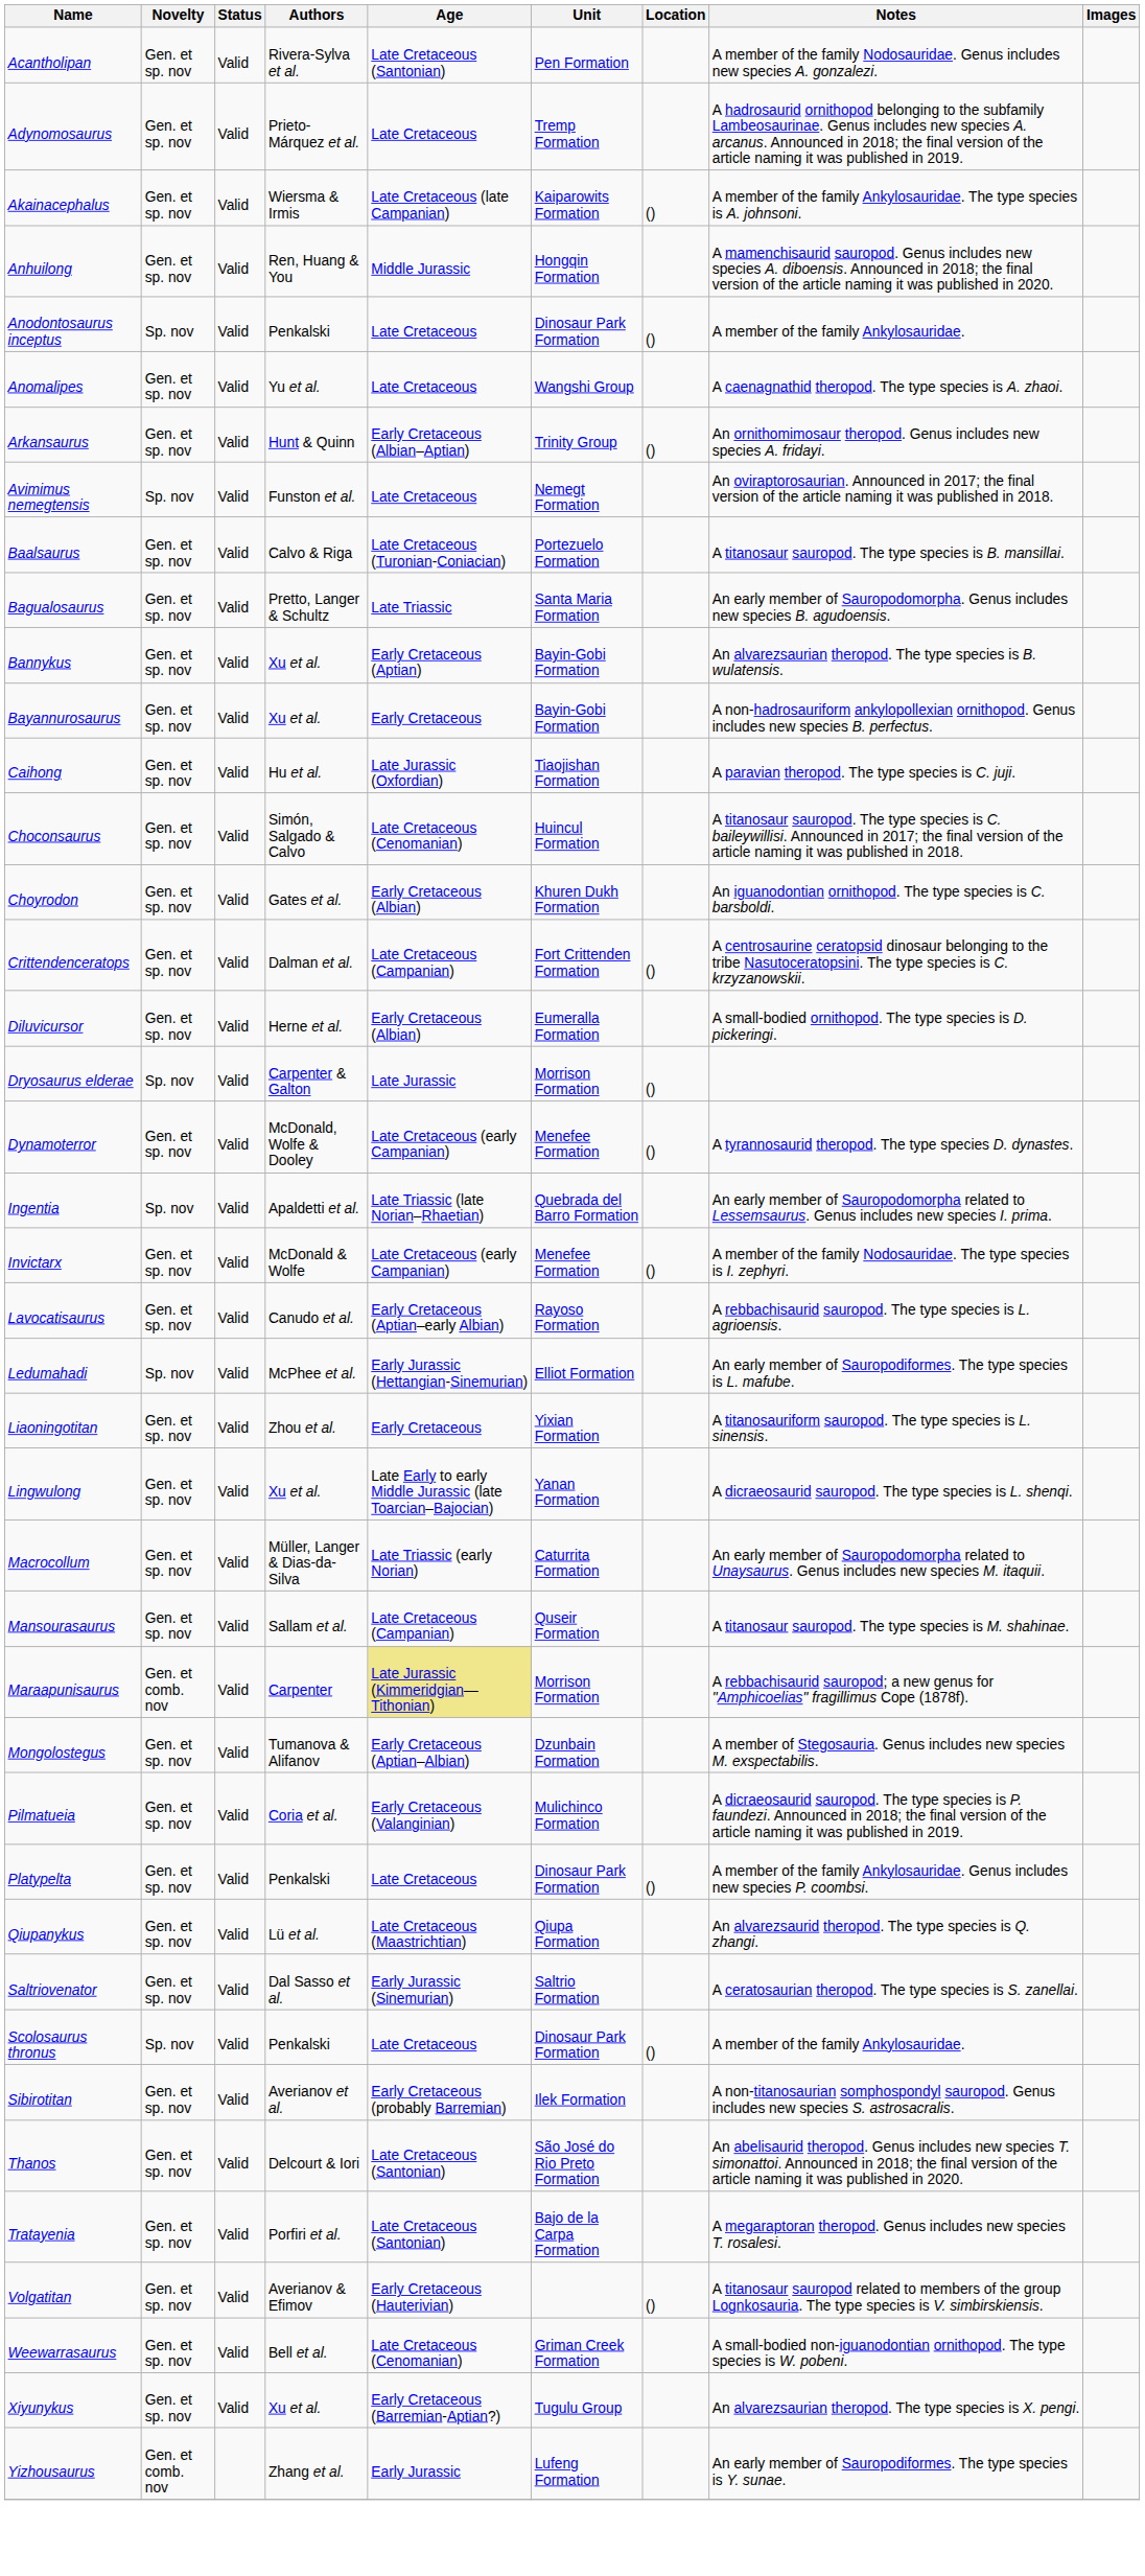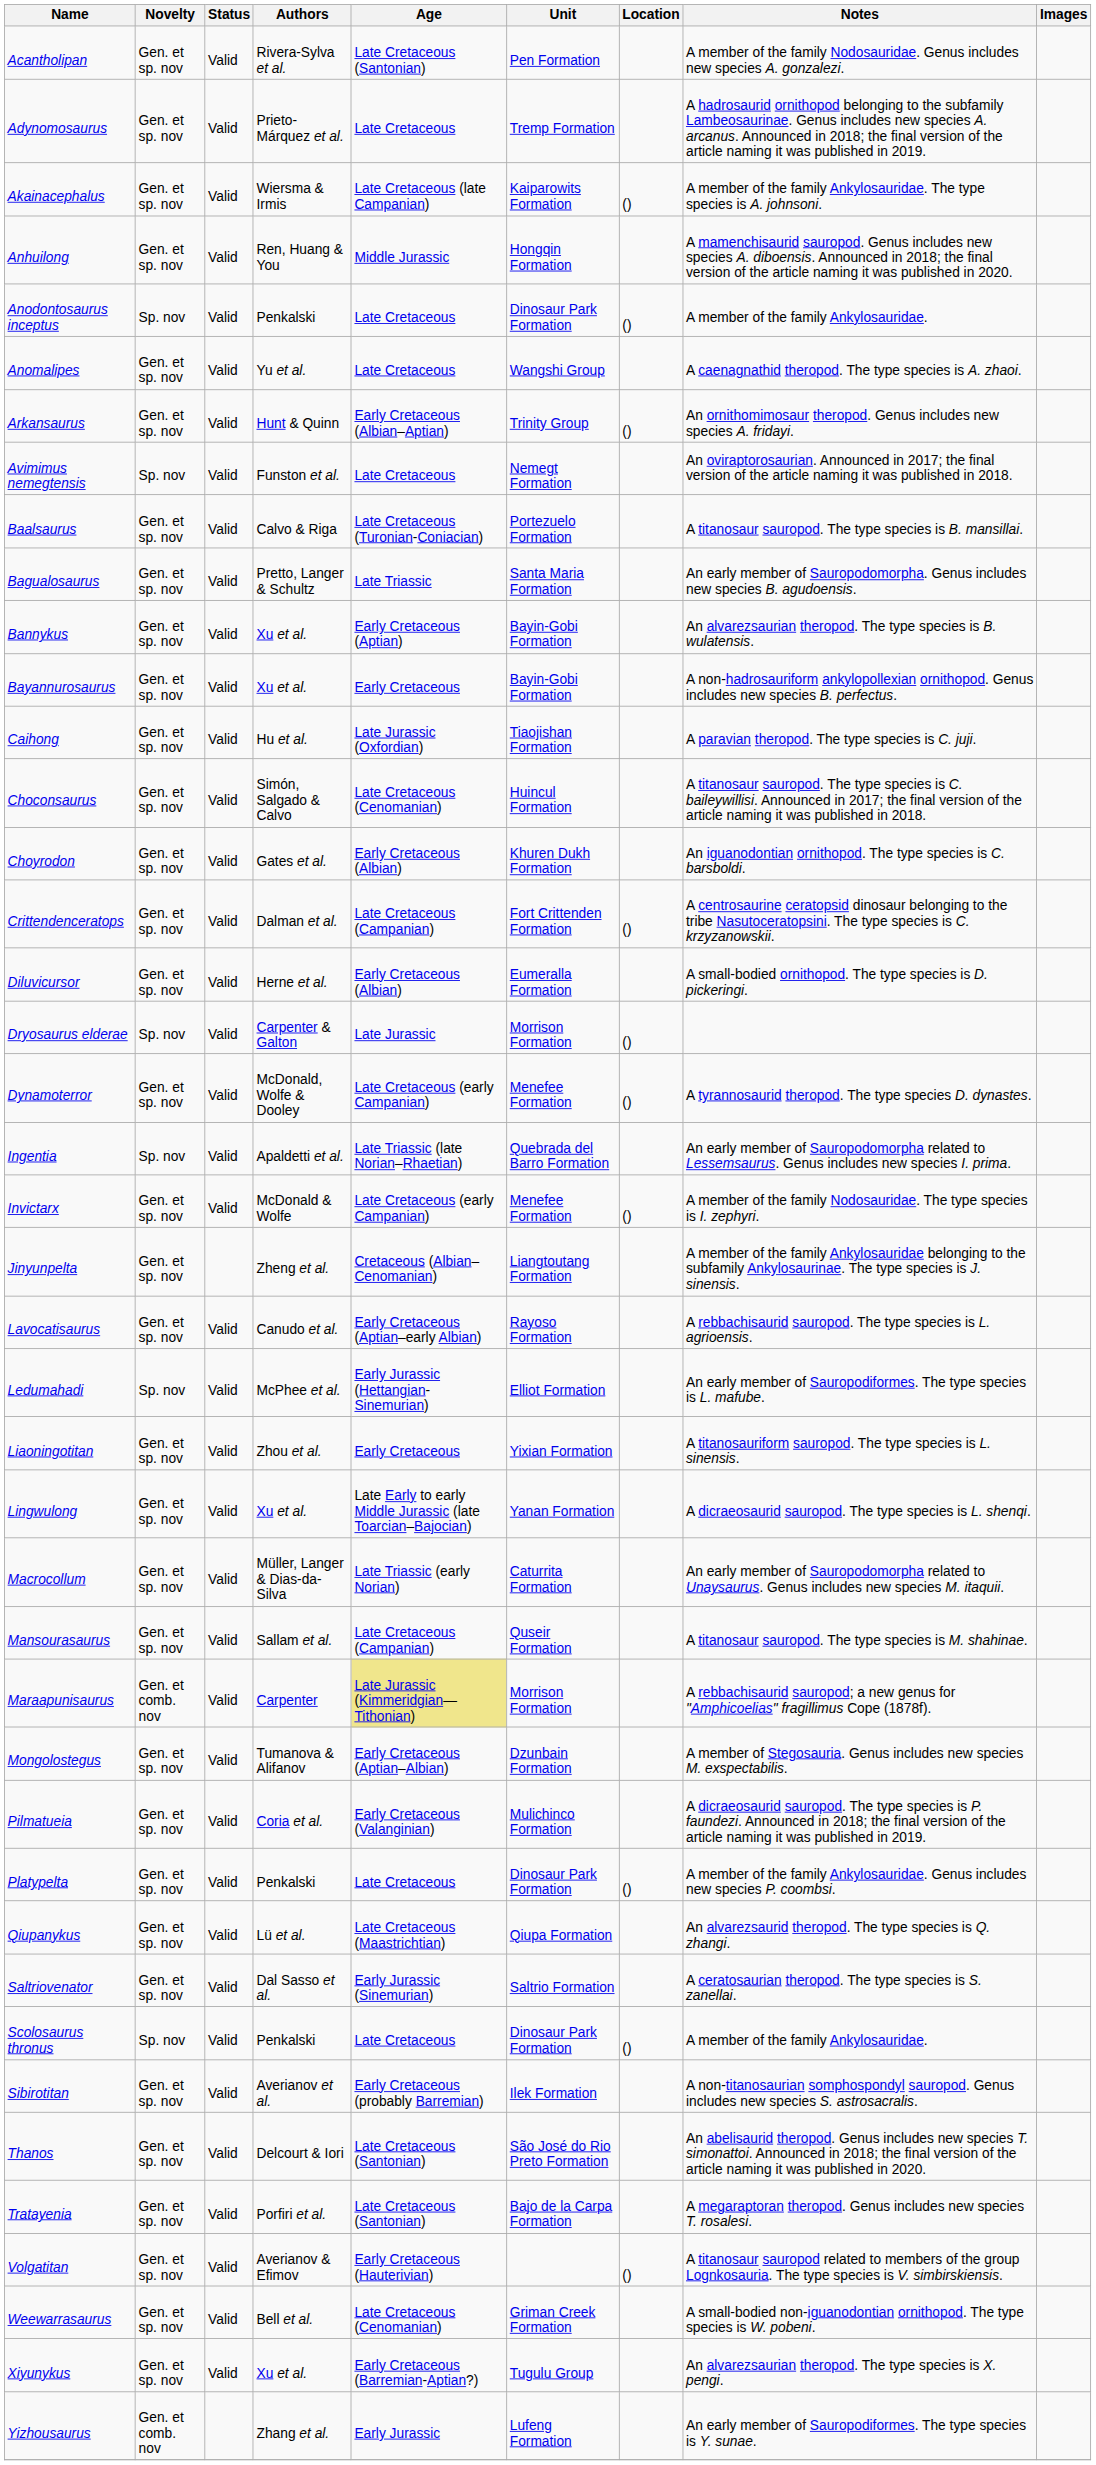+ row: Jinyunpelta | Gen. et sp. nov | Zheng et al. | Cretaceous (Albian–Cenomanian) | Liangtoutang Formation | A member of the family Ankylosauridae belonging to the subfamily Ankylosaurinae. The type species is J. sinensis.
